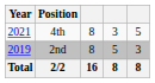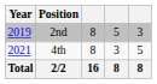rows swapped: 2nd <-> 4th
